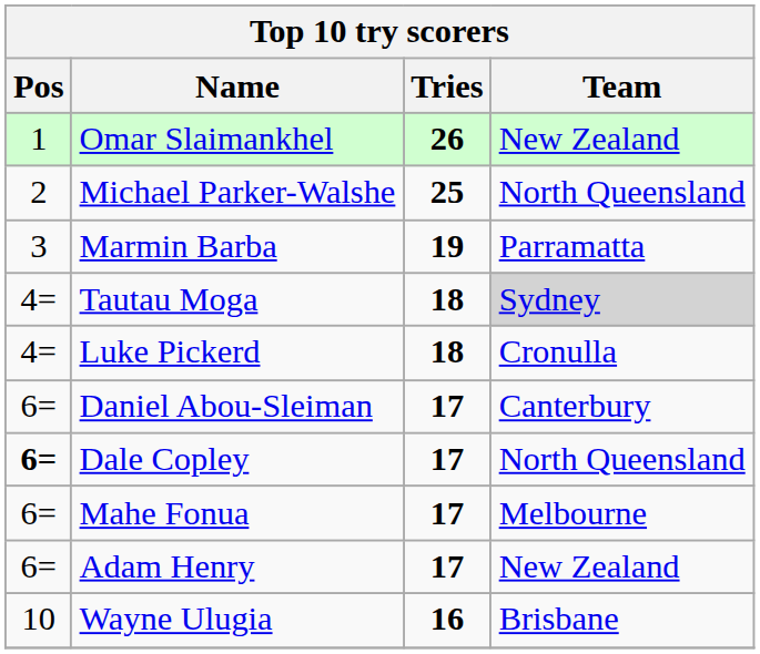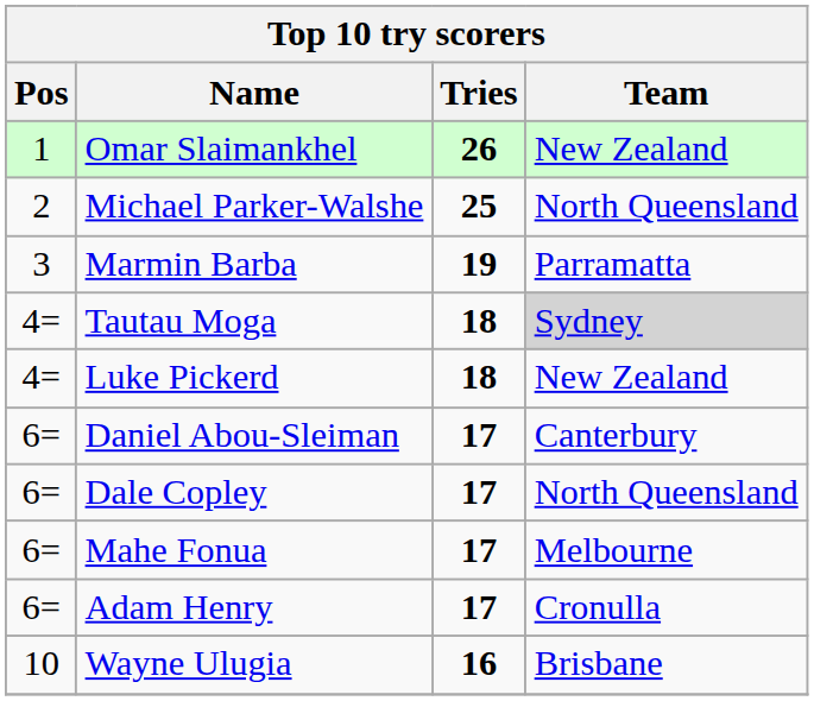Luke Pickerd | Team: Cronulla -> New Zealand
Dale Copley | Pos: bold -> normal
Adam Henry | Team: New Zealand -> Cronulla
